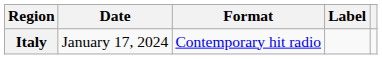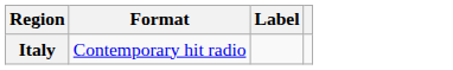- column: Date | January 17, 2024
